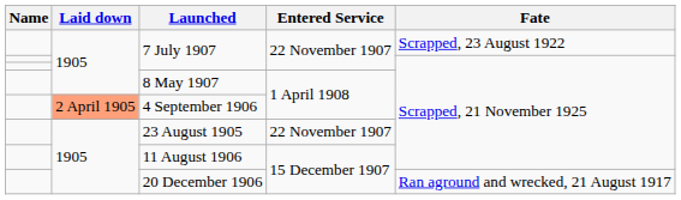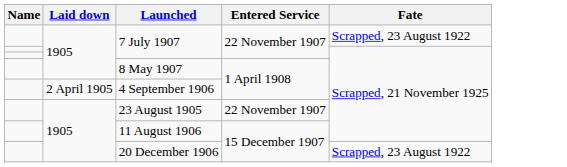4 September 1906 | Laid down: lightsalmon background -> no background
20 December 1906 | Fate: Ran aground and wrecked, 21 August 1917 -> Scrapped, 23 August 1922
